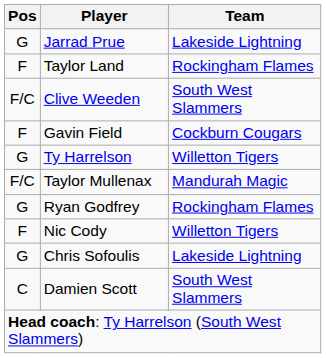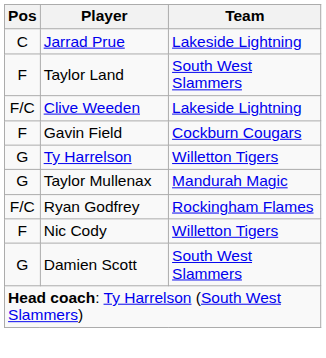Jarrad Prue | Pos: G -> C
Taylor Land | Team: Rockingham Flames -> South West Slammers
Clive Weeden | Team: South West Slammers -> Lakeside Lightning
Taylor Mullenax | Pos: F/C -> G
Ryan Godfrey | Pos: G -> F/C
- row: G | Chris Sofoulis | Lakeside Lightning
Damien Scott | Pos: C -> G
